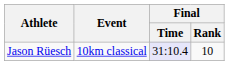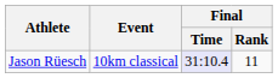Jason Rüesch | Final / Rank: 10 -> 11
